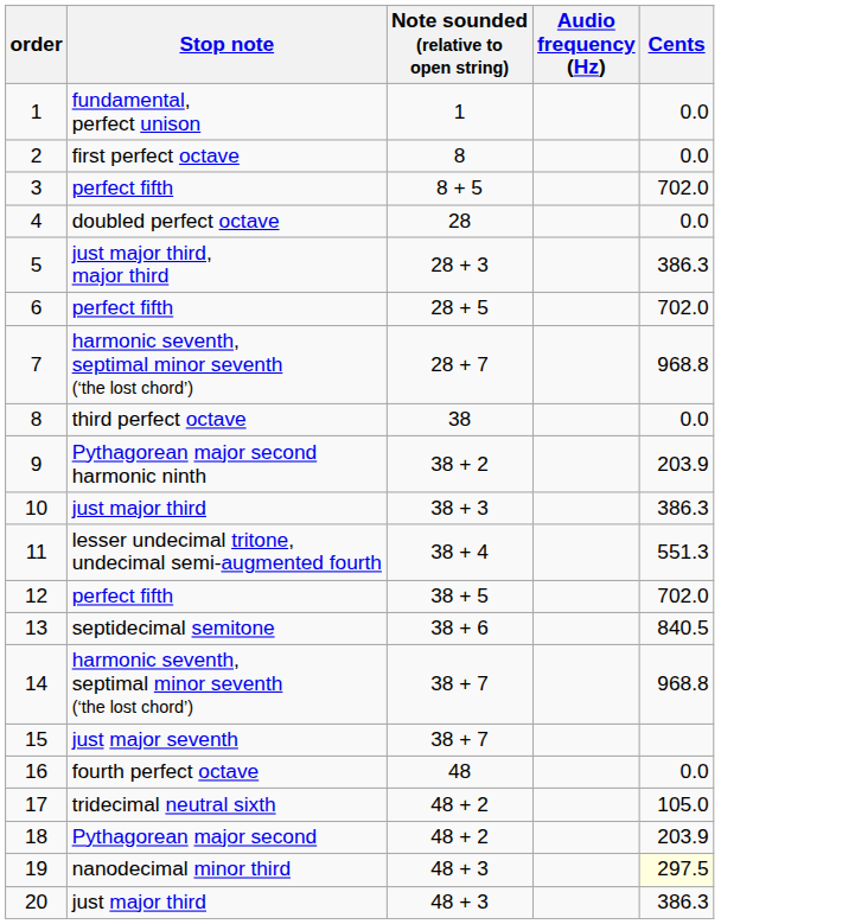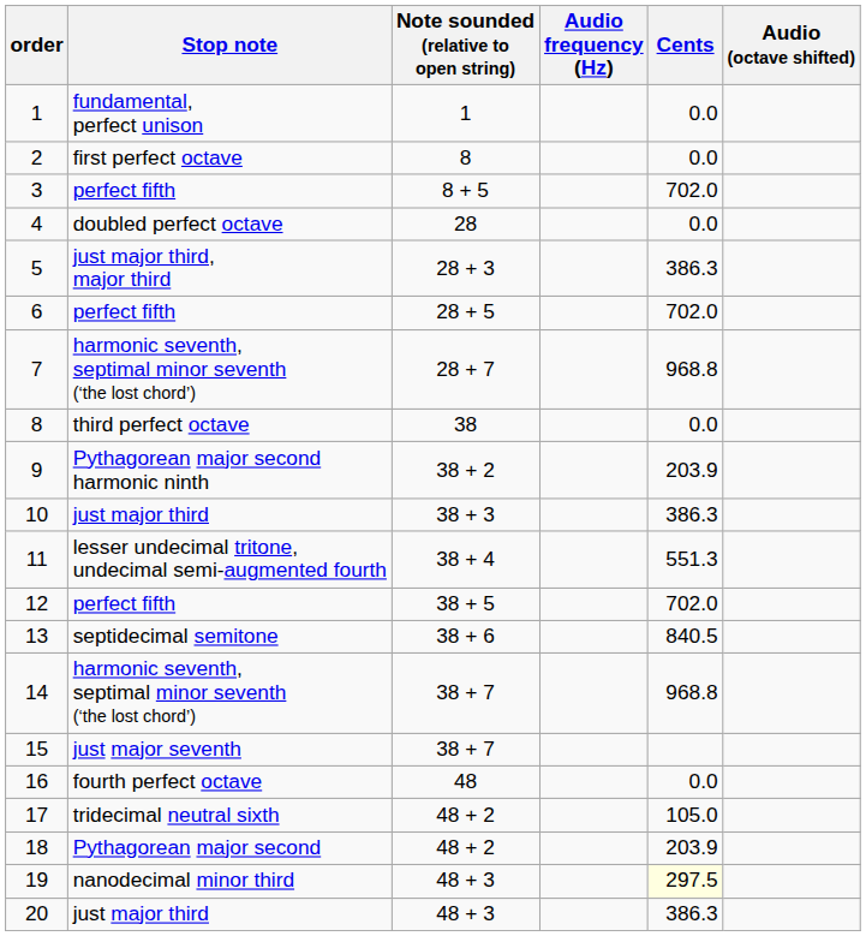+ column: Audio (octave shifted)
